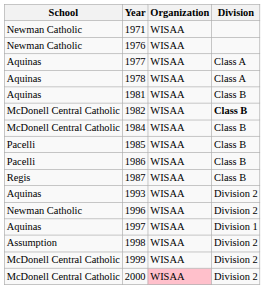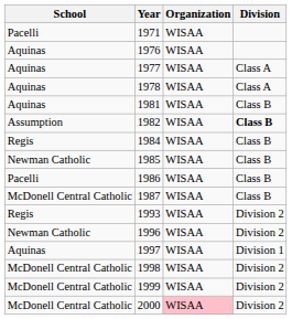1971 | School: Newman Catholic -> Pacelli
1976 | School: Newman Catholic -> Aquinas
1982 | School: McDonell Central Catholic -> Assumption
1984 | School: McDonell Central Catholic -> Regis
1985 | School: Pacelli -> Newman Catholic
1987 | School: Regis -> McDonell Central Catholic
1993 | School: Aquinas -> Regis
1998 | School: Assumption -> McDonell Central Catholic
